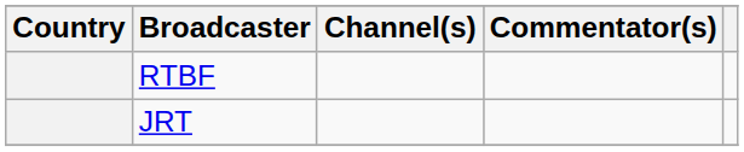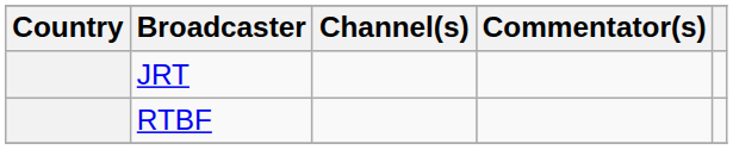rows swapped: RTBF <-> JRT
